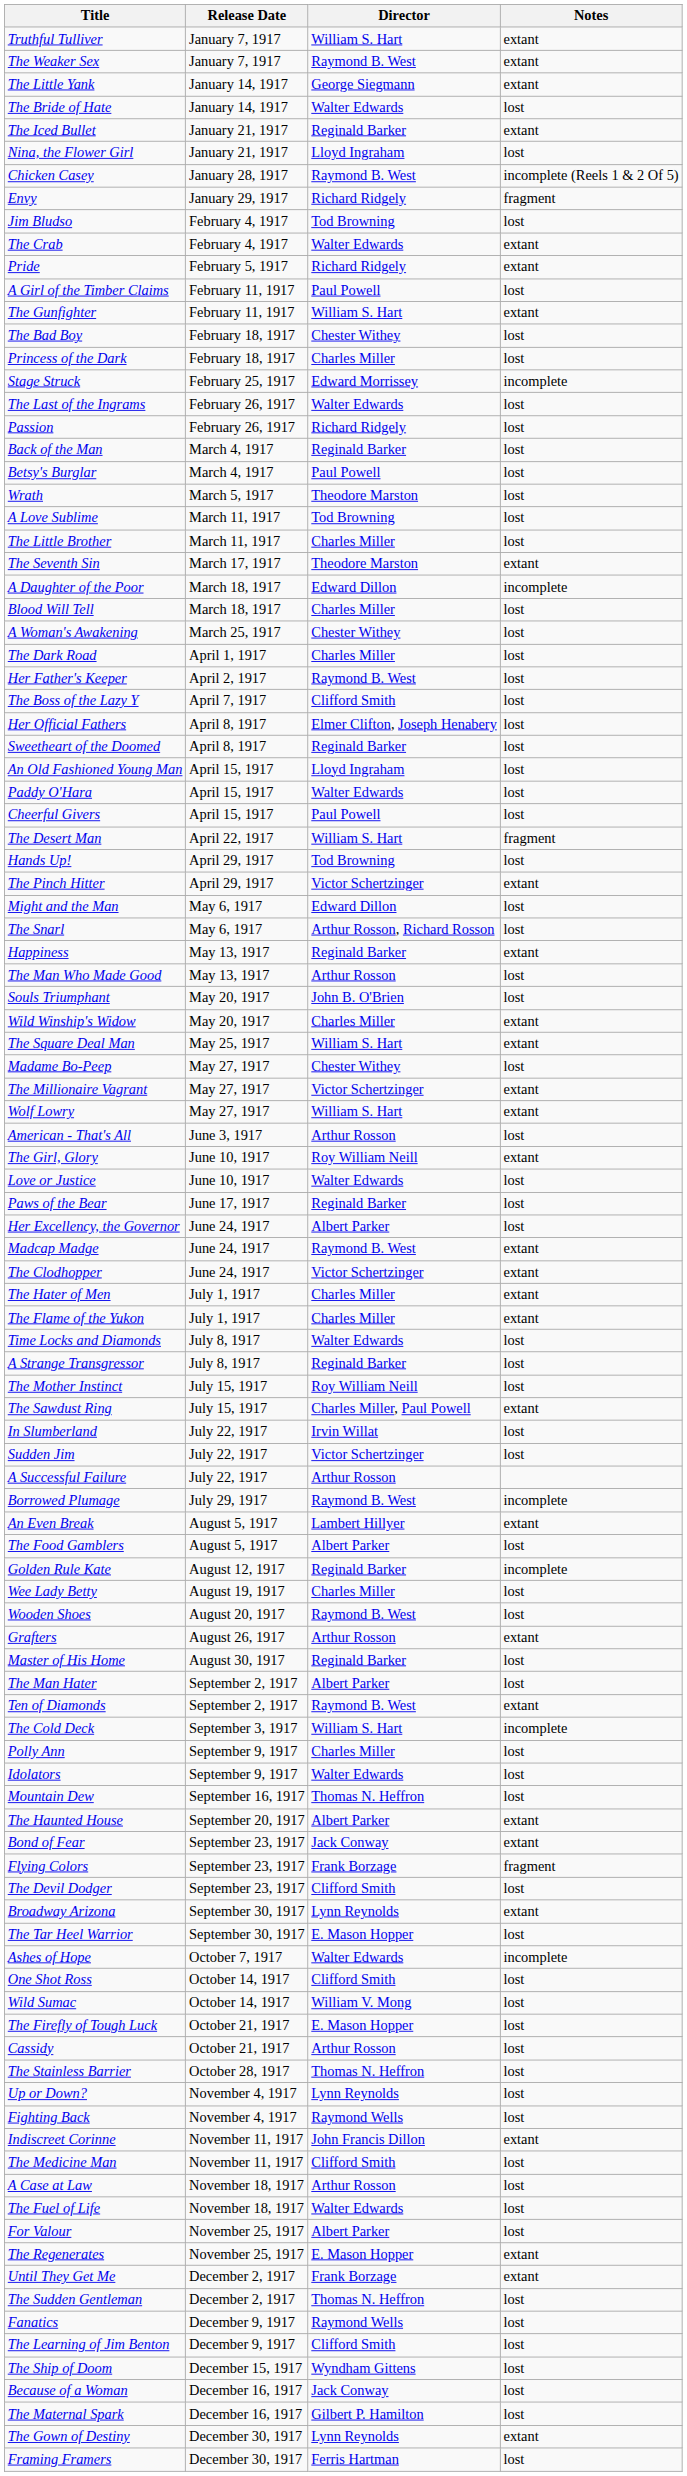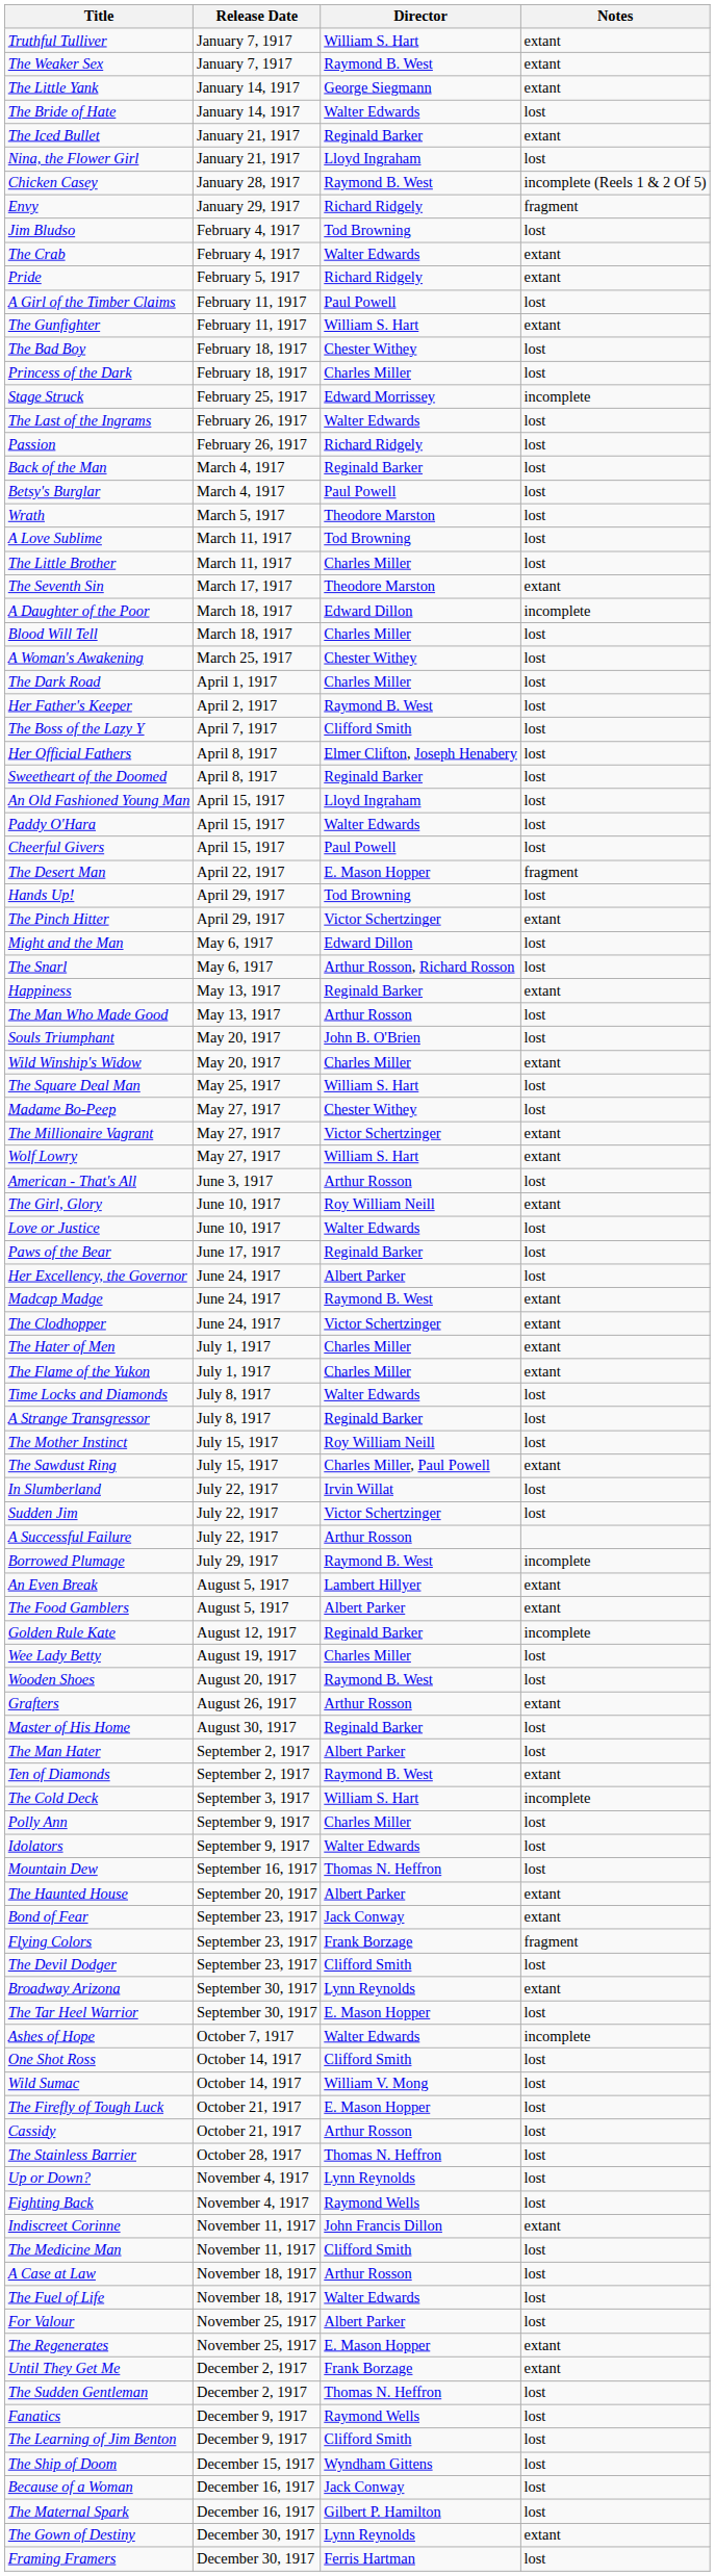The Desert Man | Director: William S. Hart -> E. Mason Hopper
The Square Deal Man | Notes: extant -> lost
The Food Gamblers | Notes: lost -> extant
